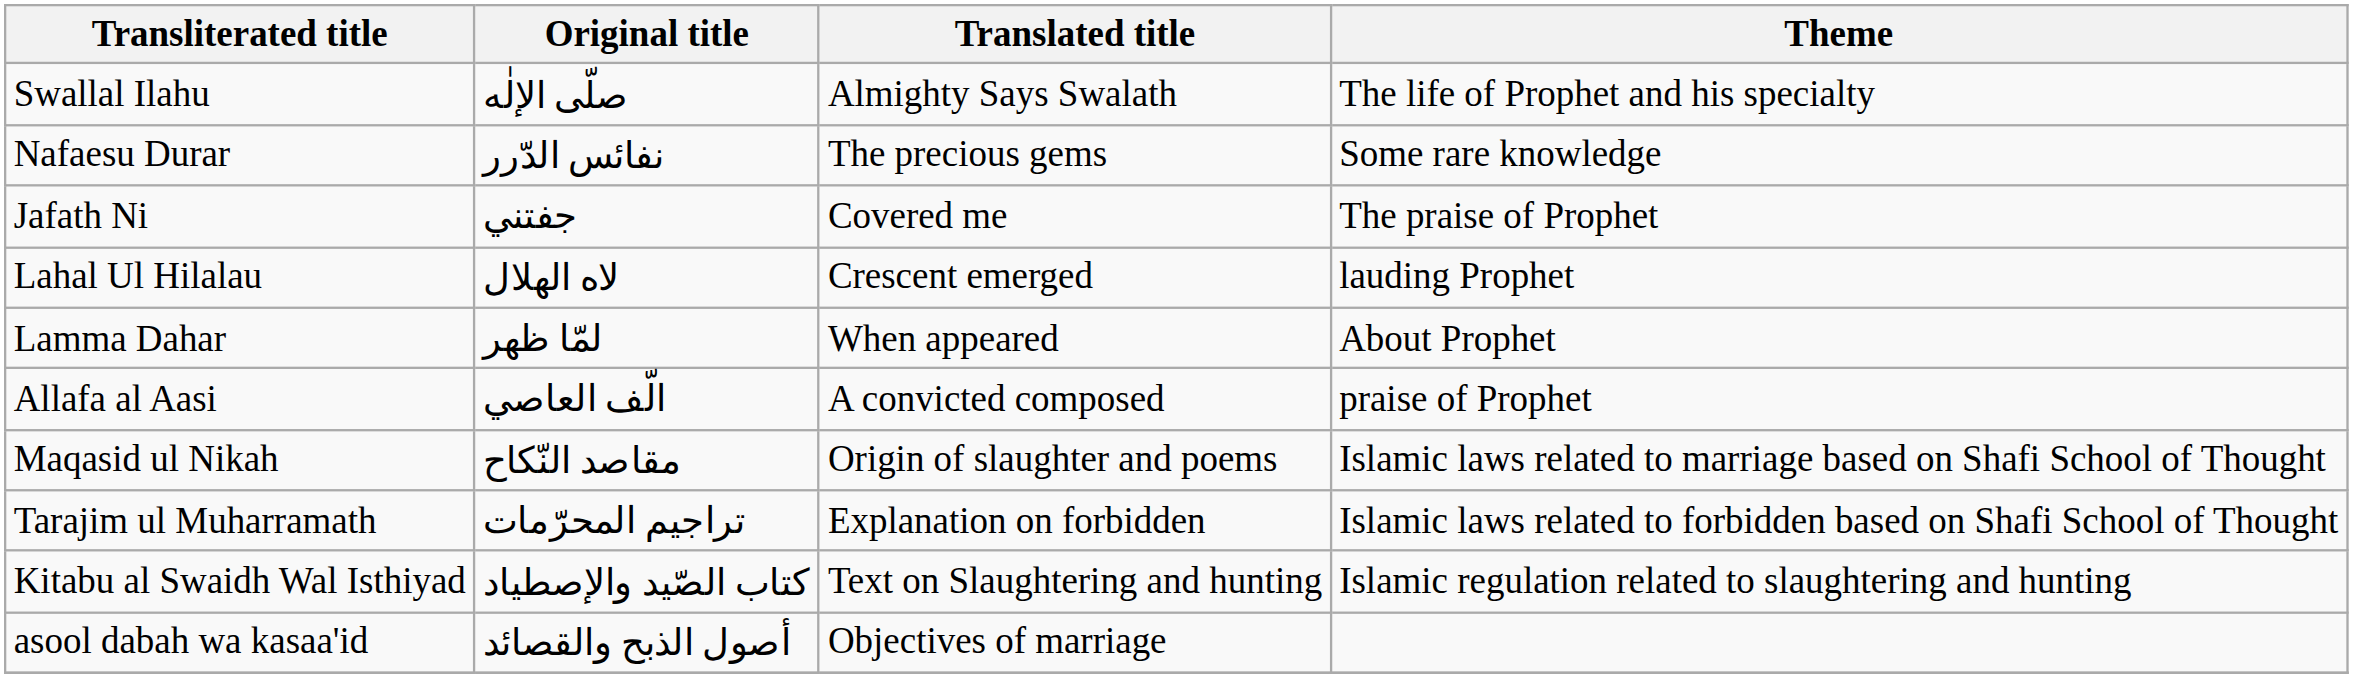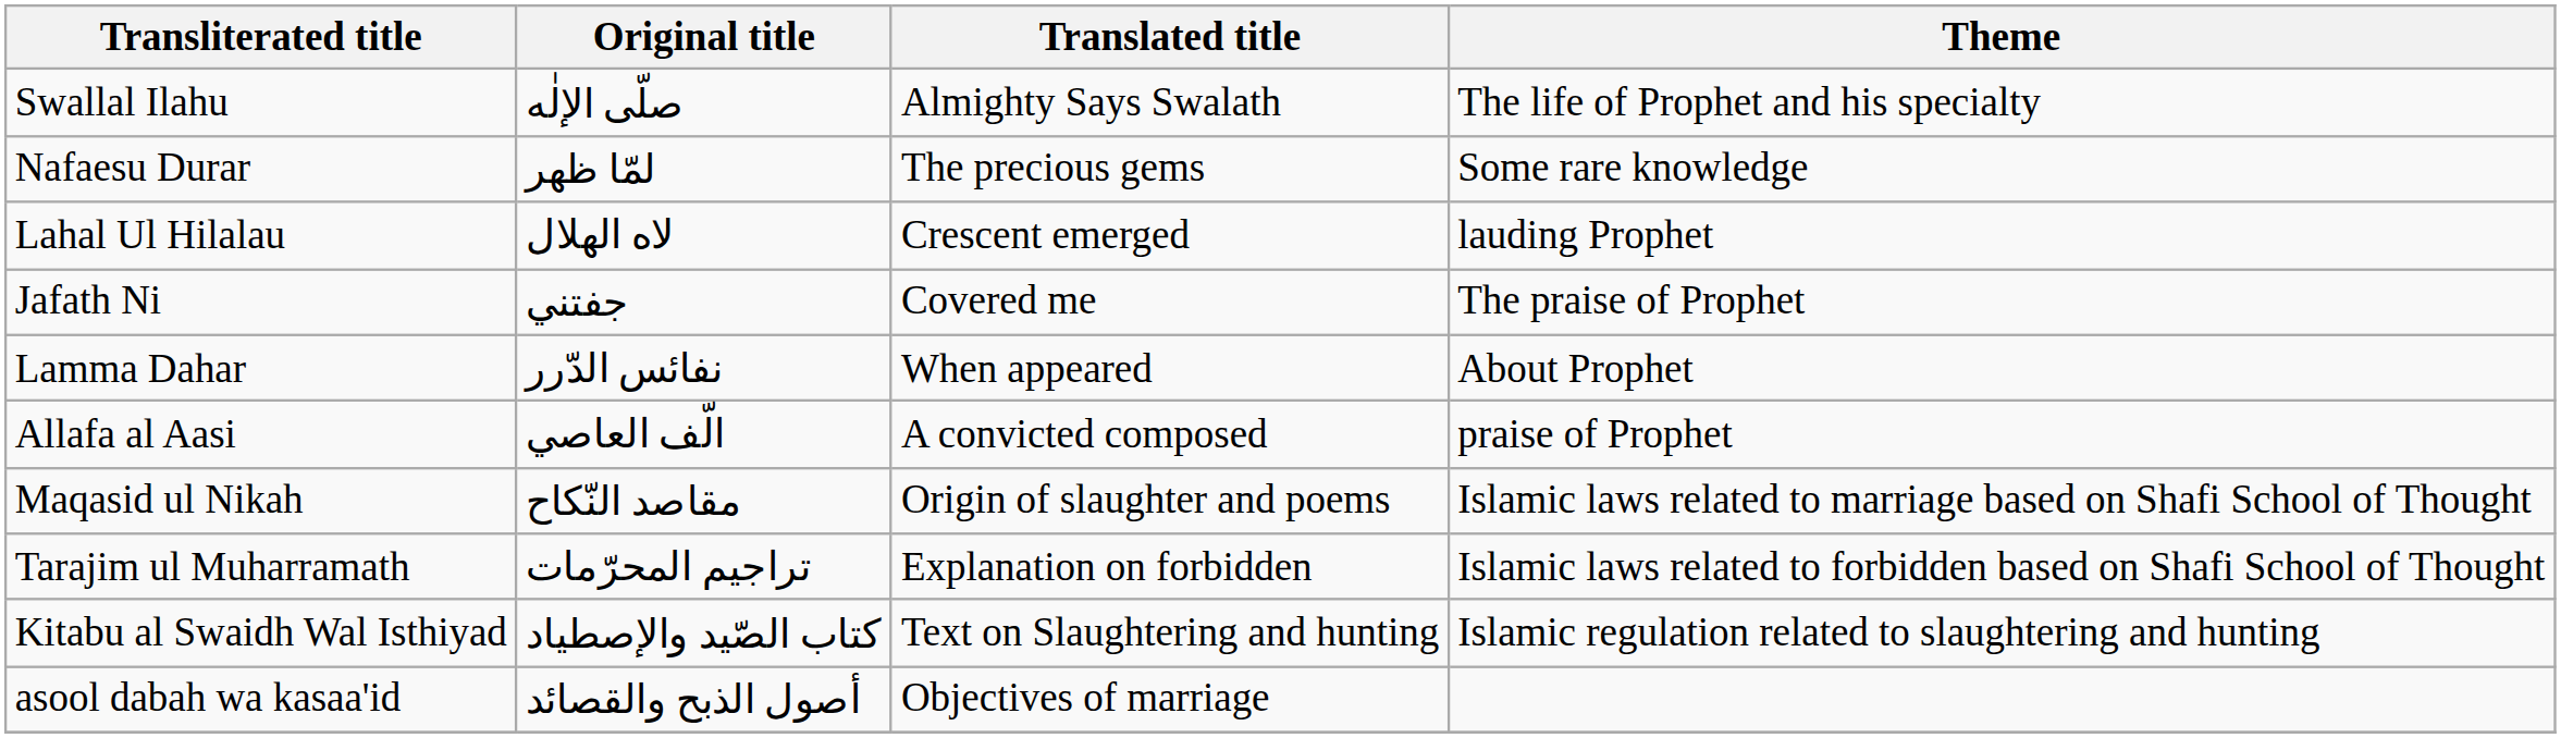Nafaesu Durar | Original title: نفائس الدّرر -> لمّا ظهر
rows swapped: Lahal Ul Hilalau <-> Jafath Ni
Lamma Dahar | Original title: لمّا ظهر -> نفائس الدّرر
